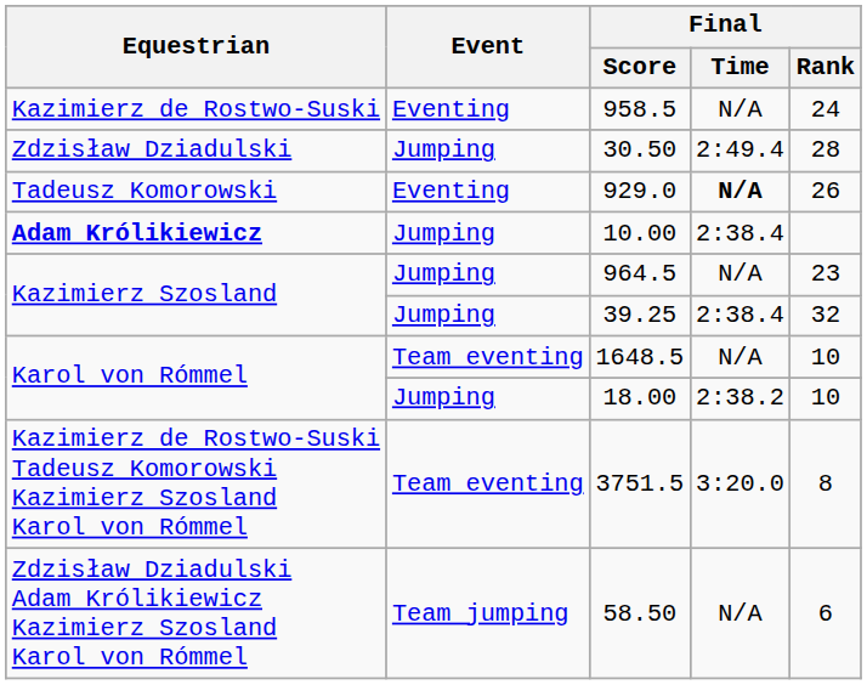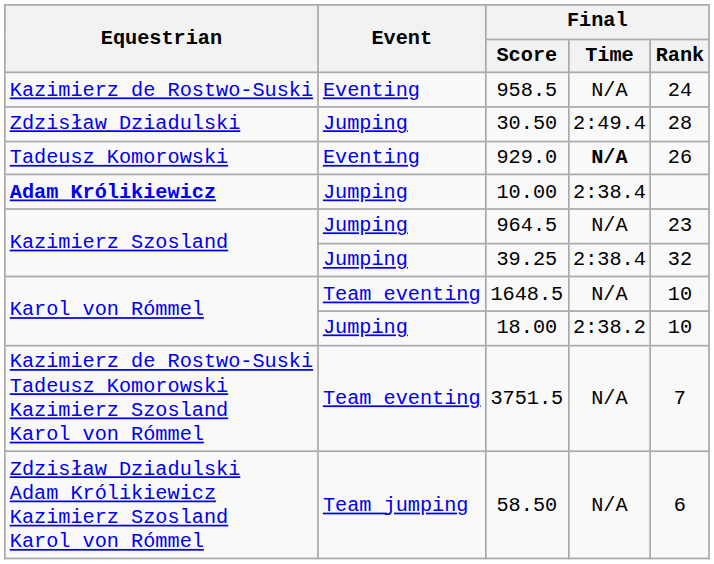3751.5 | Final / Time: 3:20.0 -> N/A
3751.5 | Final / Rank: 8 -> 7
